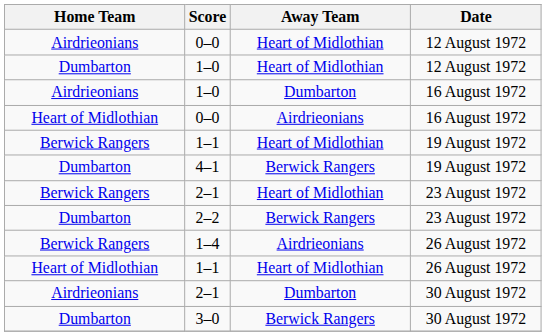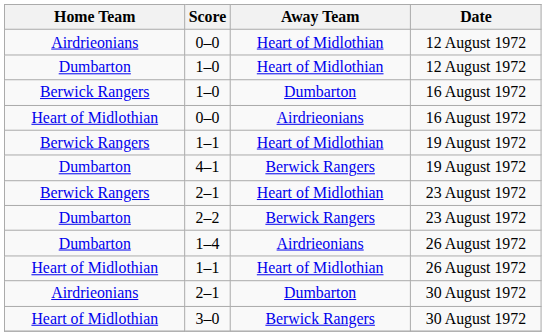1–0 / 16 August 1972 | Home Team: Airdrieonians -> Berwick Rangers
1–4 | Home Team: Berwick Rangers -> Dumbarton
3–0 | Home Team: Dumbarton -> Heart of Midlothian
